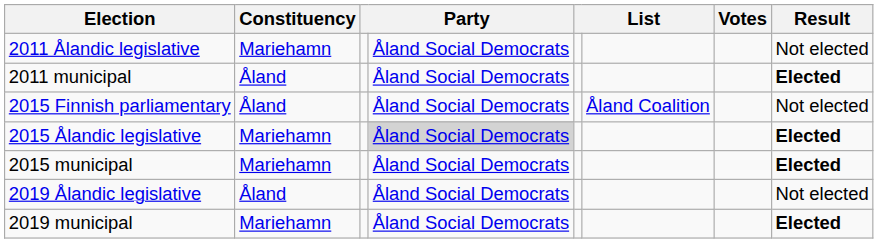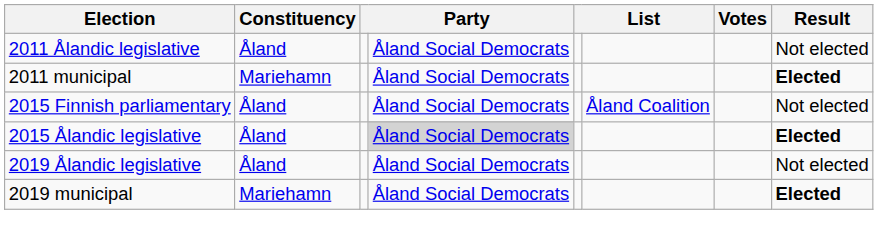2011 Ålandic legislative | Constituency: Mariehamn -> Åland
2011 municipal | Constituency: Åland -> Mariehamn
2015 Ålandic legislative | Constituency: Mariehamn -> Åland
- row: 2015 municipal | Mariehamn | Åland Social Democrats | Elected
